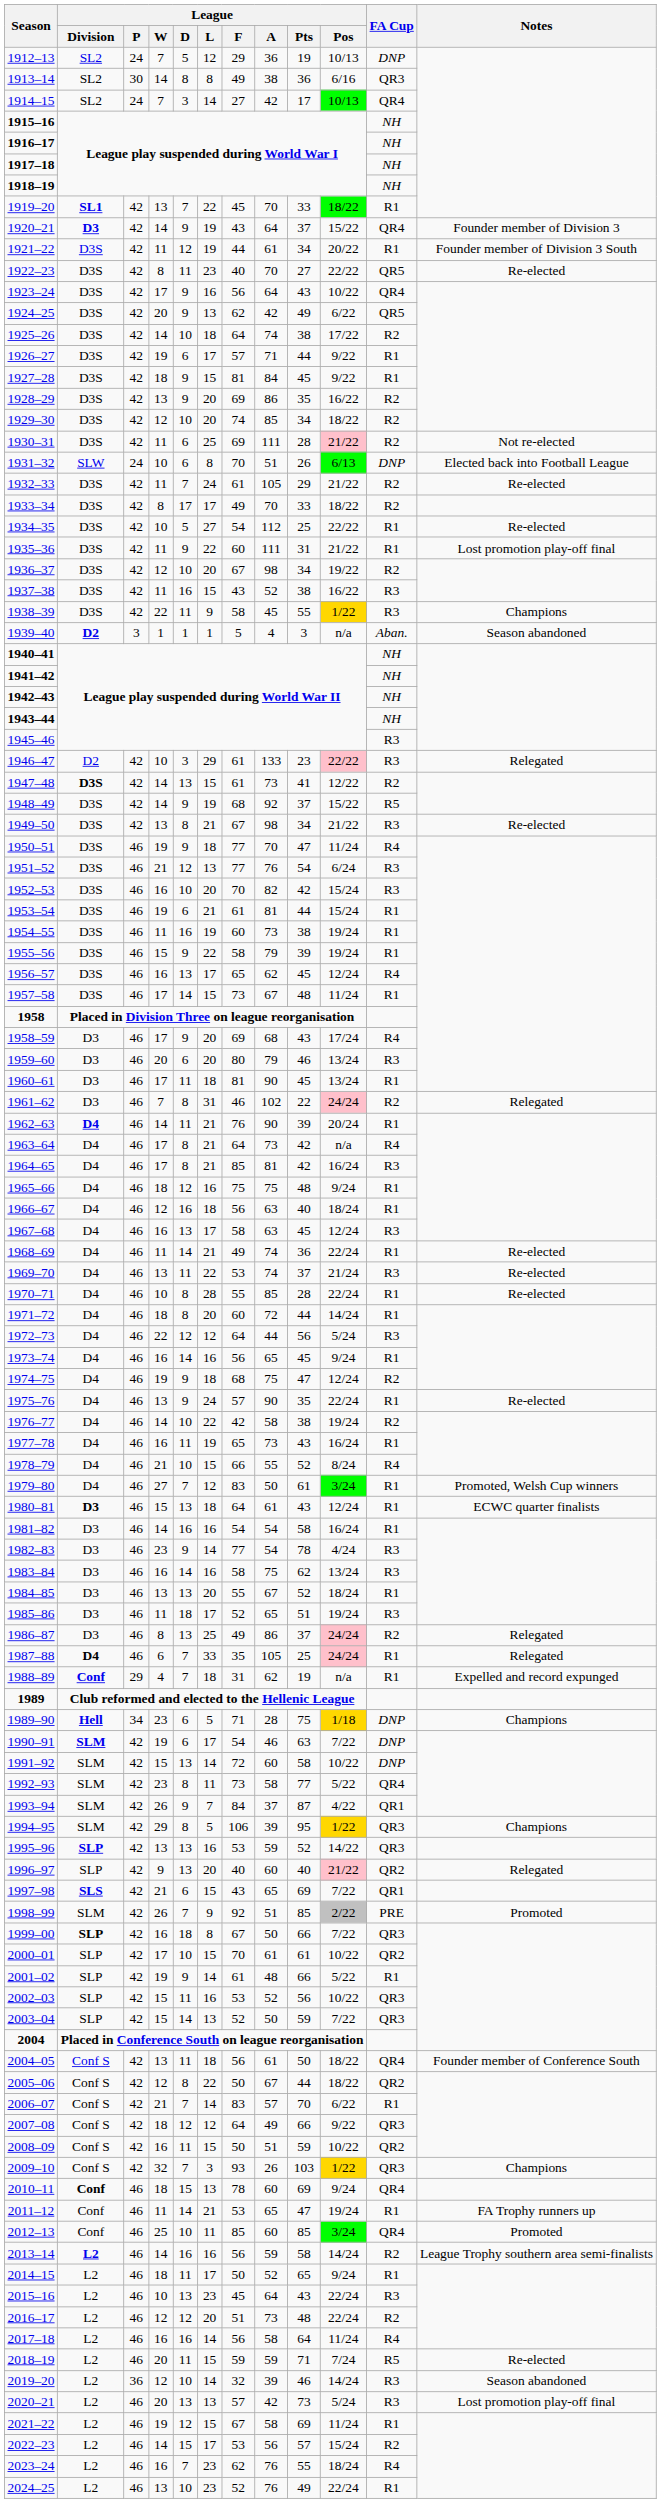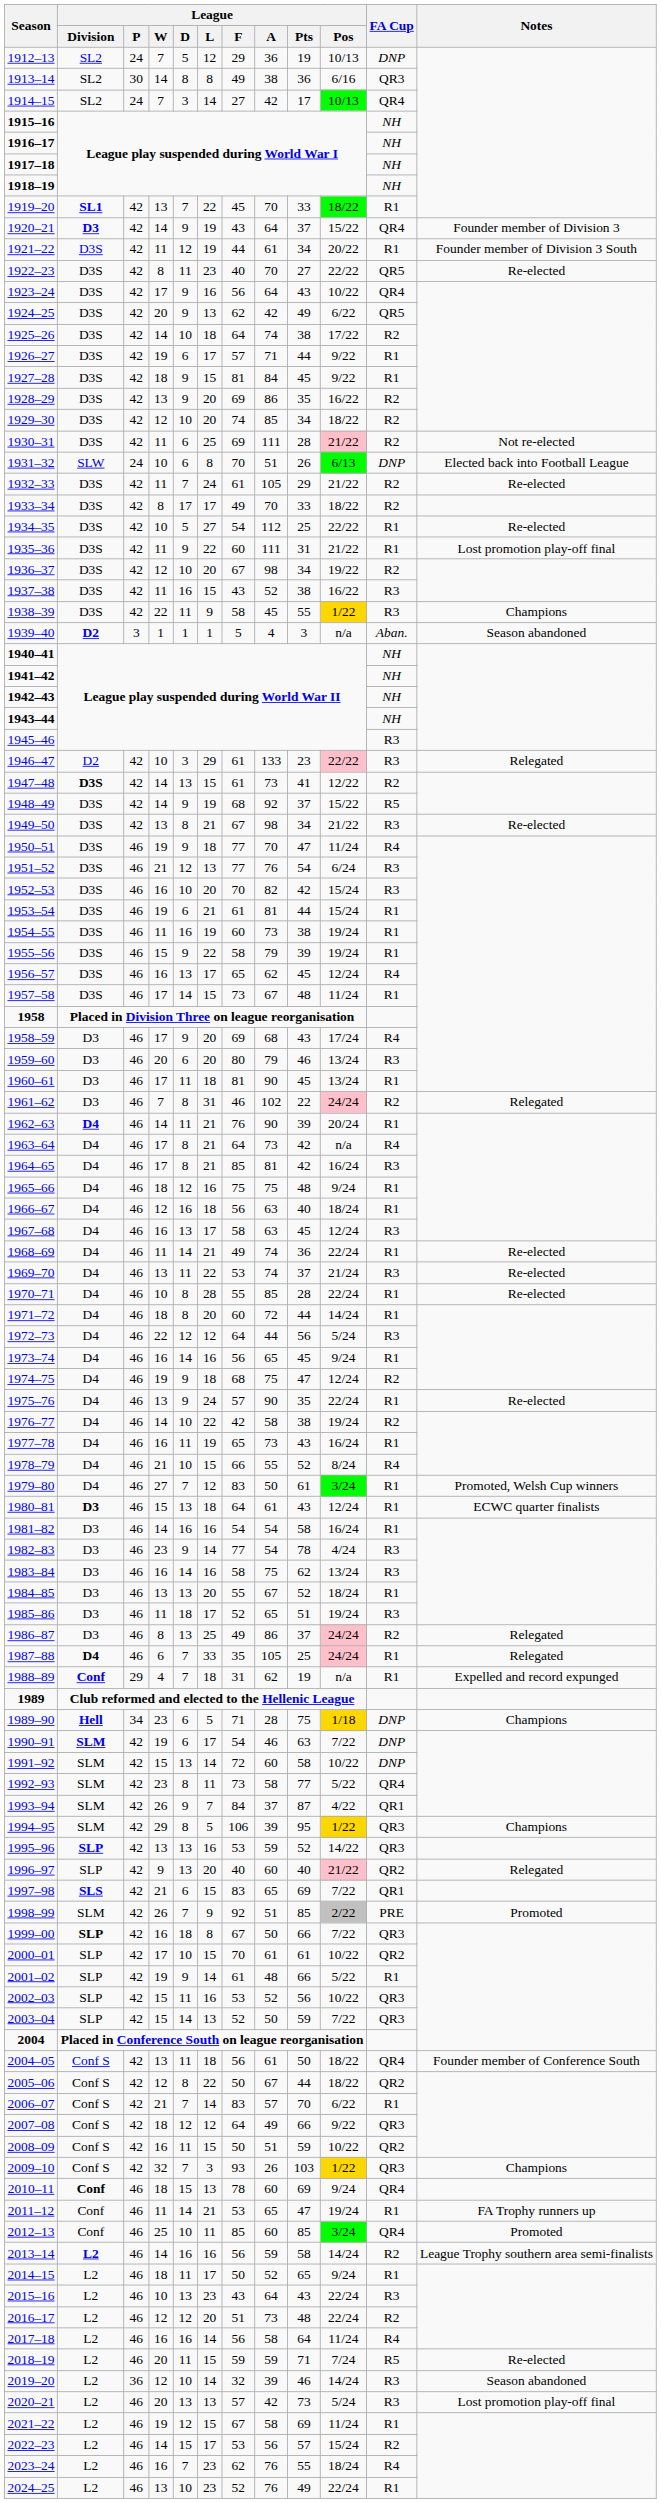1997–98 | League / F: 43 -> 83
2015–16 | League / F: 45 -> 43
